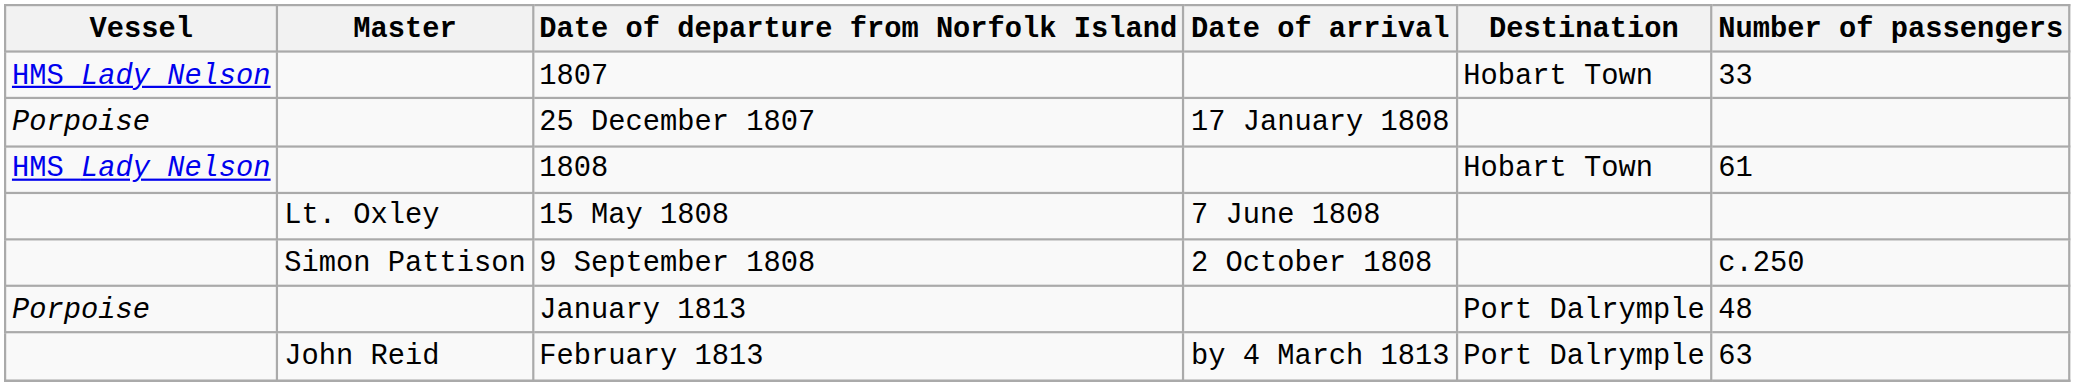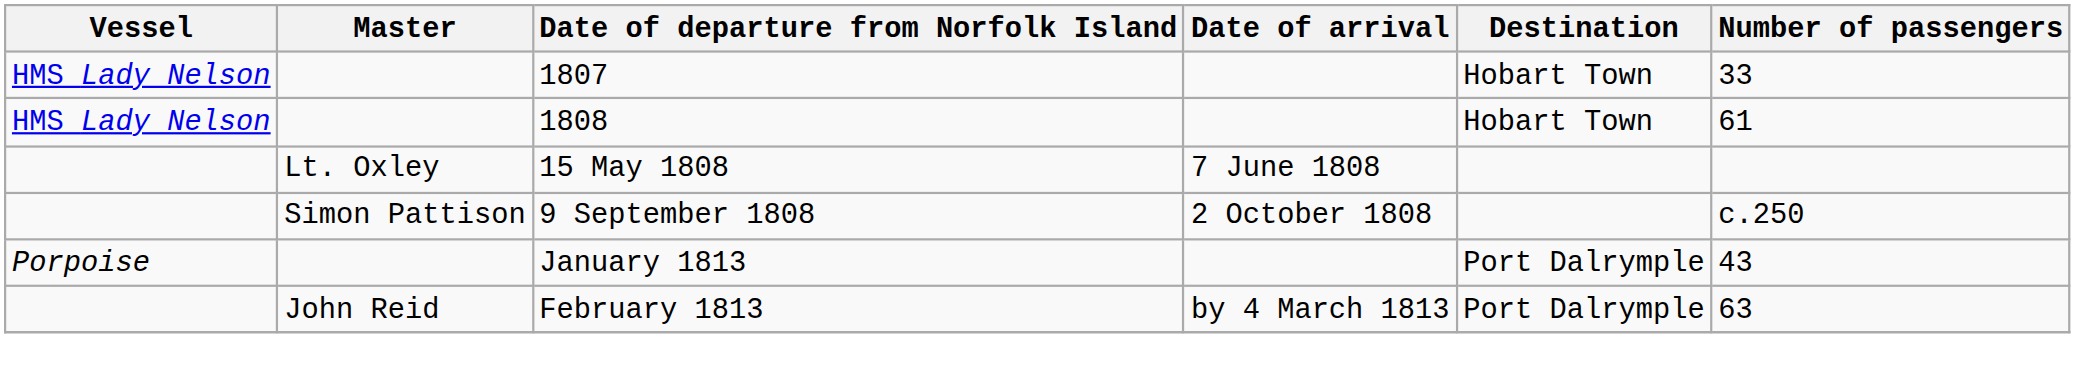- row: Porpoise | 25 December 1807 | 17 January 1808
January 1813 | Number of passengers: 48 -> 43
